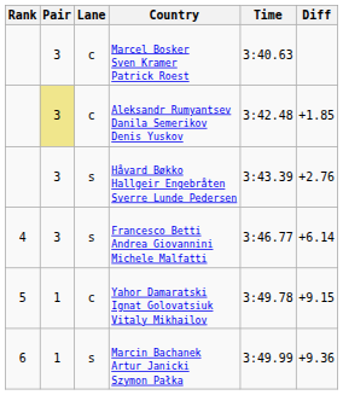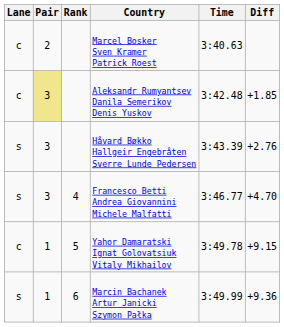columns swapped: Rank <-> Lane
Marcel Bosker Sven Kramer Patrick Roest | Pair: 3 -> 2
Francesco Betti Andrea Giovannini Michele Malfatti | Diff: +6.14 -> +4.70
